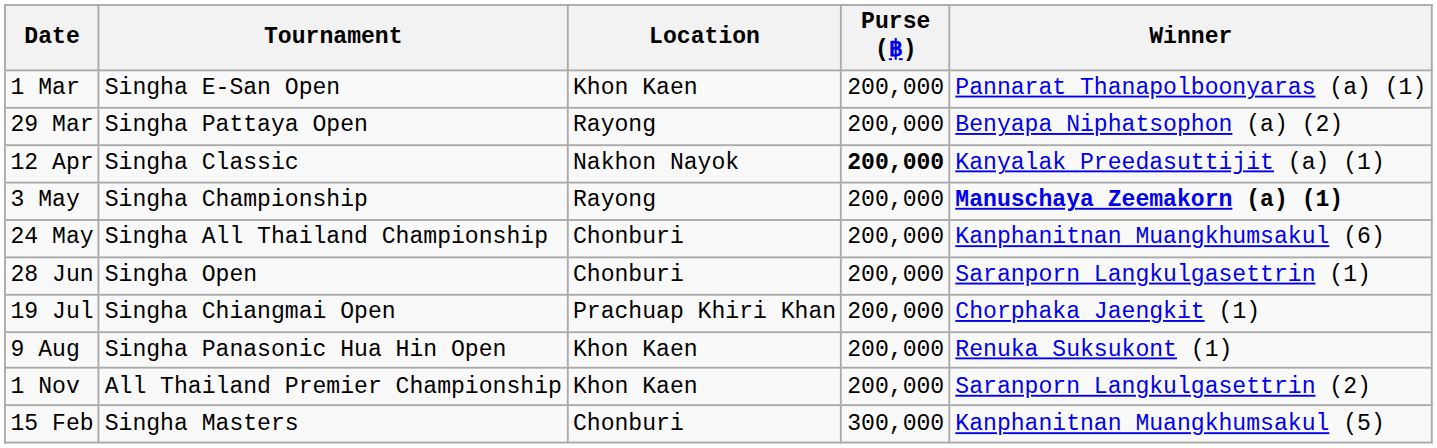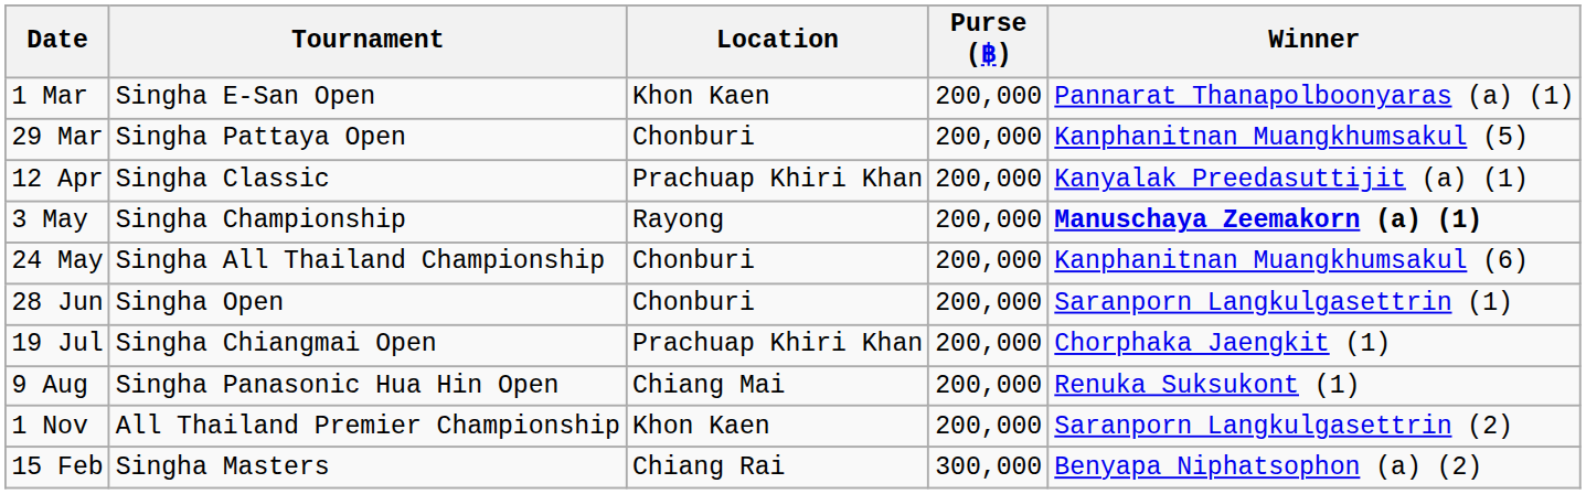29 Mar | Location: Rayong -> Chonburi
29 Mar | Winner: Benyapa Niphatsophon (a) (2) -> Kanphanitnan Muangkhumsakul (5)
12 Apr | Location: Nakhon Nayok -> Prachuap Khiri Khan
12 Apr | Purse (฿): bold -> normal
9 Aug | Location: Khon Kaen -> Chiang Mai
15 Feb | Location: Chonburi -> Chiang Rai
15 Feb | Winner: Kanphanitnan Muangkhumsakul (5) -> Benyapa Niphatsophon (a) (2)
